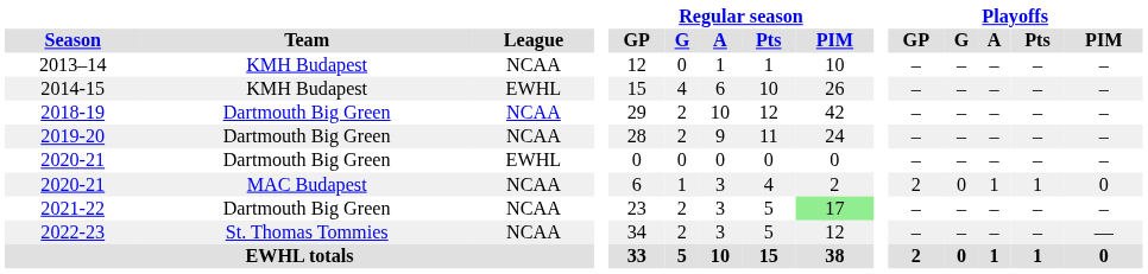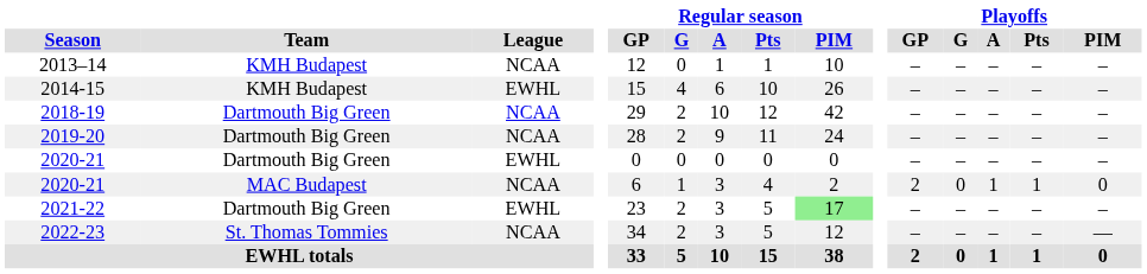2021-22 | League: NCAA -> EWHL
